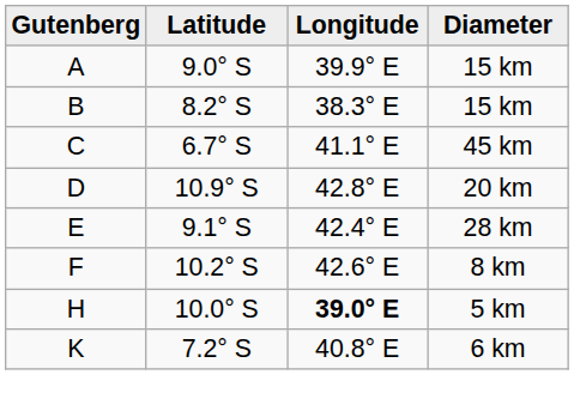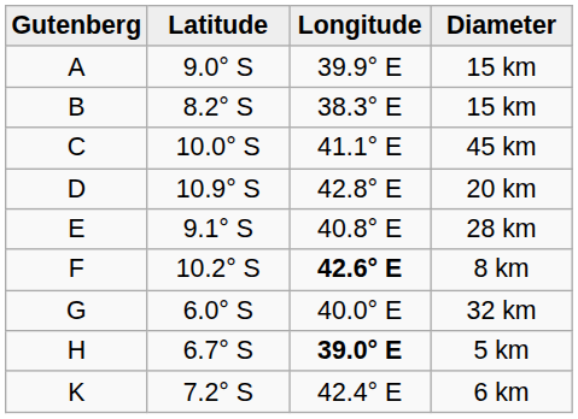C | Latitude: 6.7° S -> 10.0° S
E | Longitude: 42.4° E -> 40.8° E
F | Longitude: normal -> bold
+ row: G | 6.0° S | 40.0° E | 32 km
H | Latitude: 10.0° S -> 6.7° S
K | Longitude: 40.8° E -> 42.4° E
